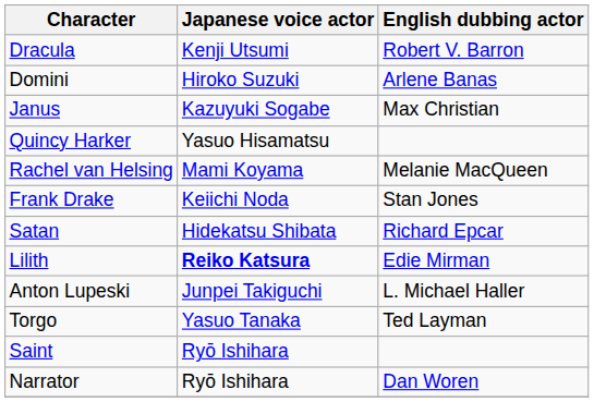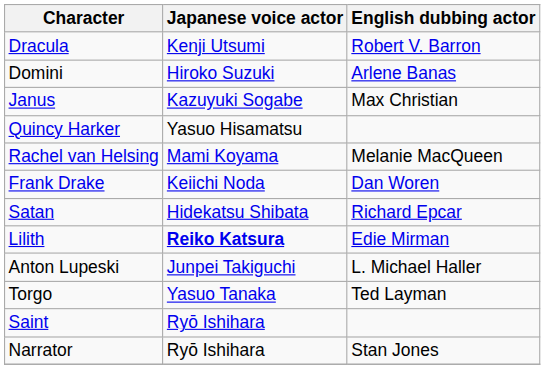Frank Drake | English dubbing actor: Stan Jones -> Dan Woren
Narrator | English dubbing actor: Dan Woren -> Stan Jones
